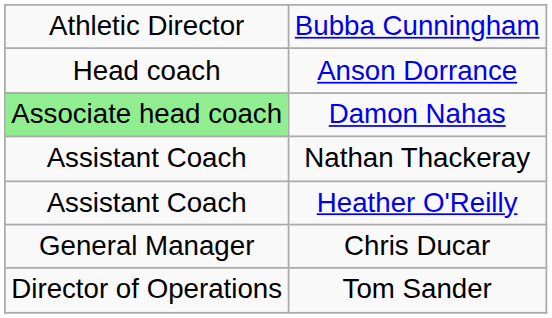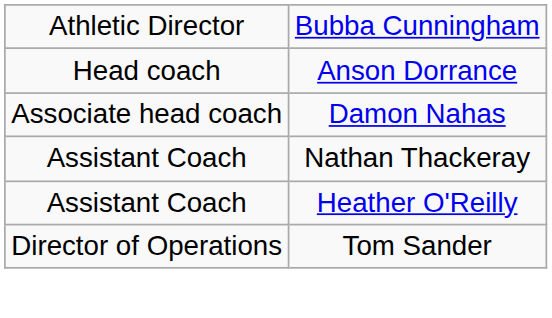Damon Nahas | column 1: lightgreen background -> no background
- row: General Manager | Chris Ducar
